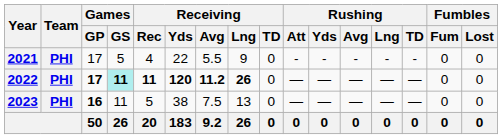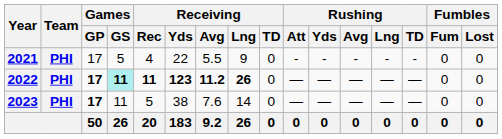2022 | Receiving / Yds: 120 -> 123
2023 | Games / GP: 16 -> 17
2023 | Receiving / Avg: 7.5 -> 7.6
2023 | Receiving / Lng: 13 -> 14
